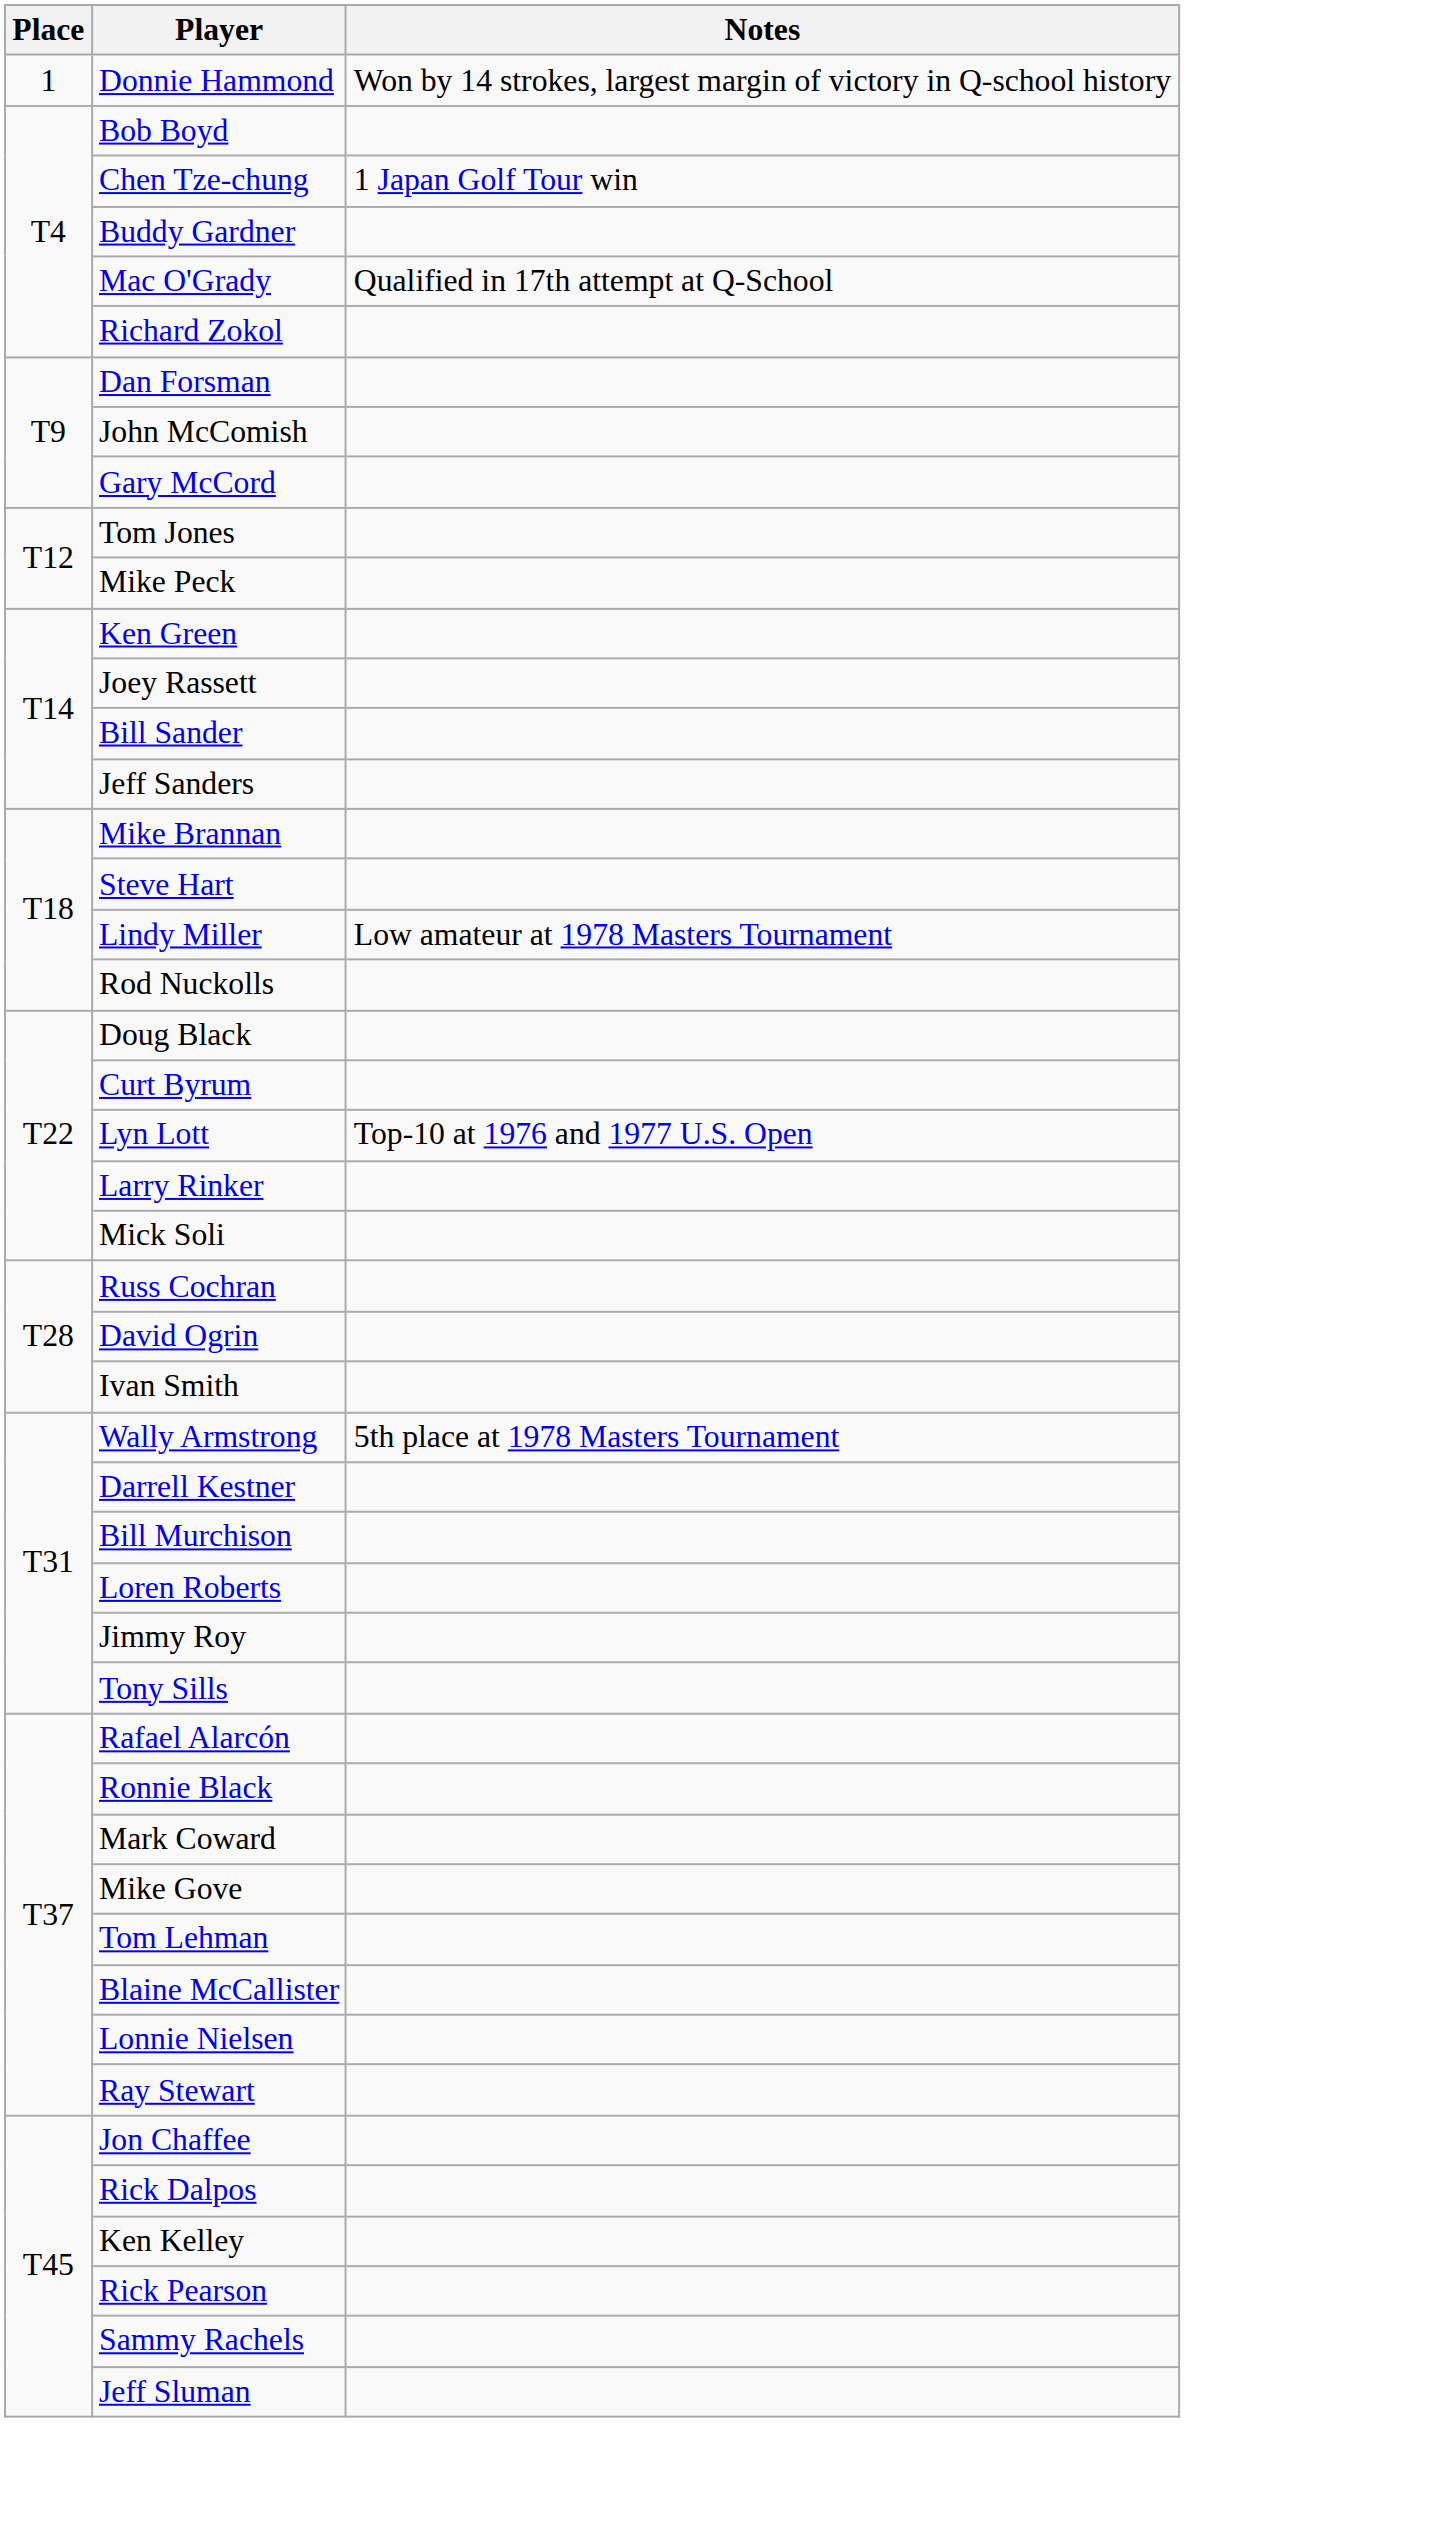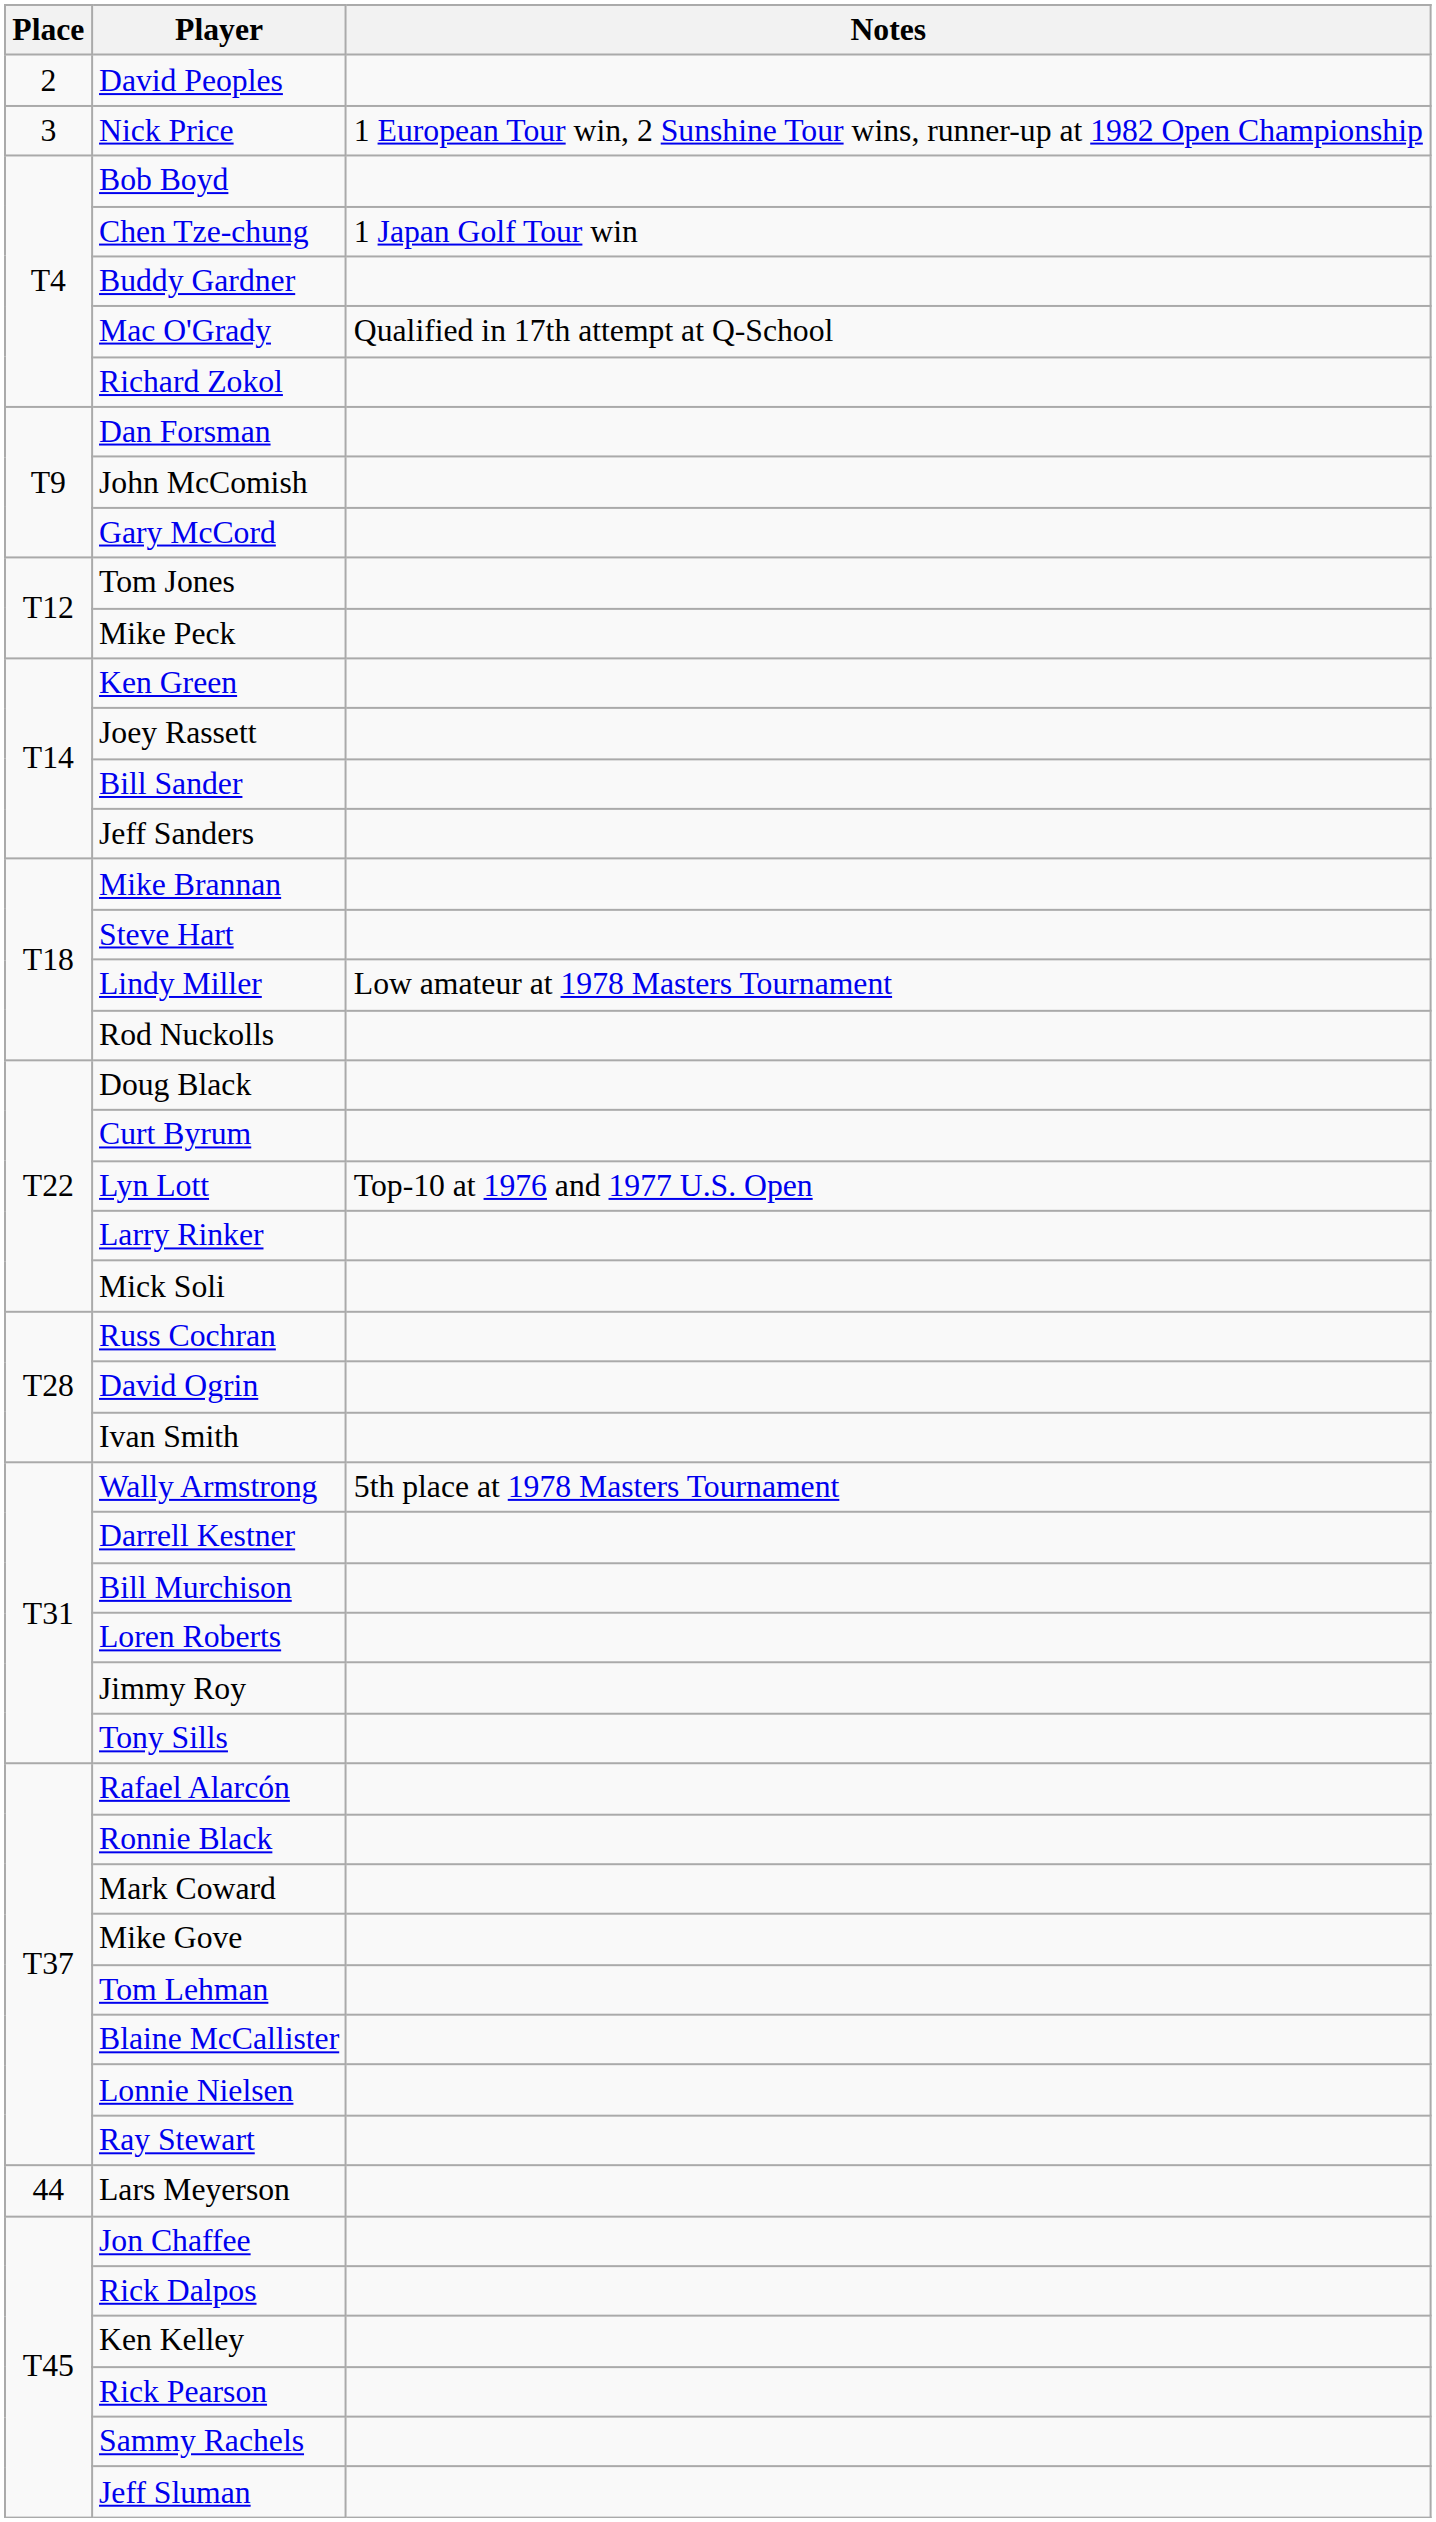- row: 1 | Donnie Hammond | Won by 14 strokes, largest margin of victory in Q-school history
+ row: 2 | David Peoples
+ row: 3 | Nick Price | 1 European Tour win, 2 Sunshine Tour wins, runner-up at 1982 Open Championship
+ row: 44 | Lars Meyerson
